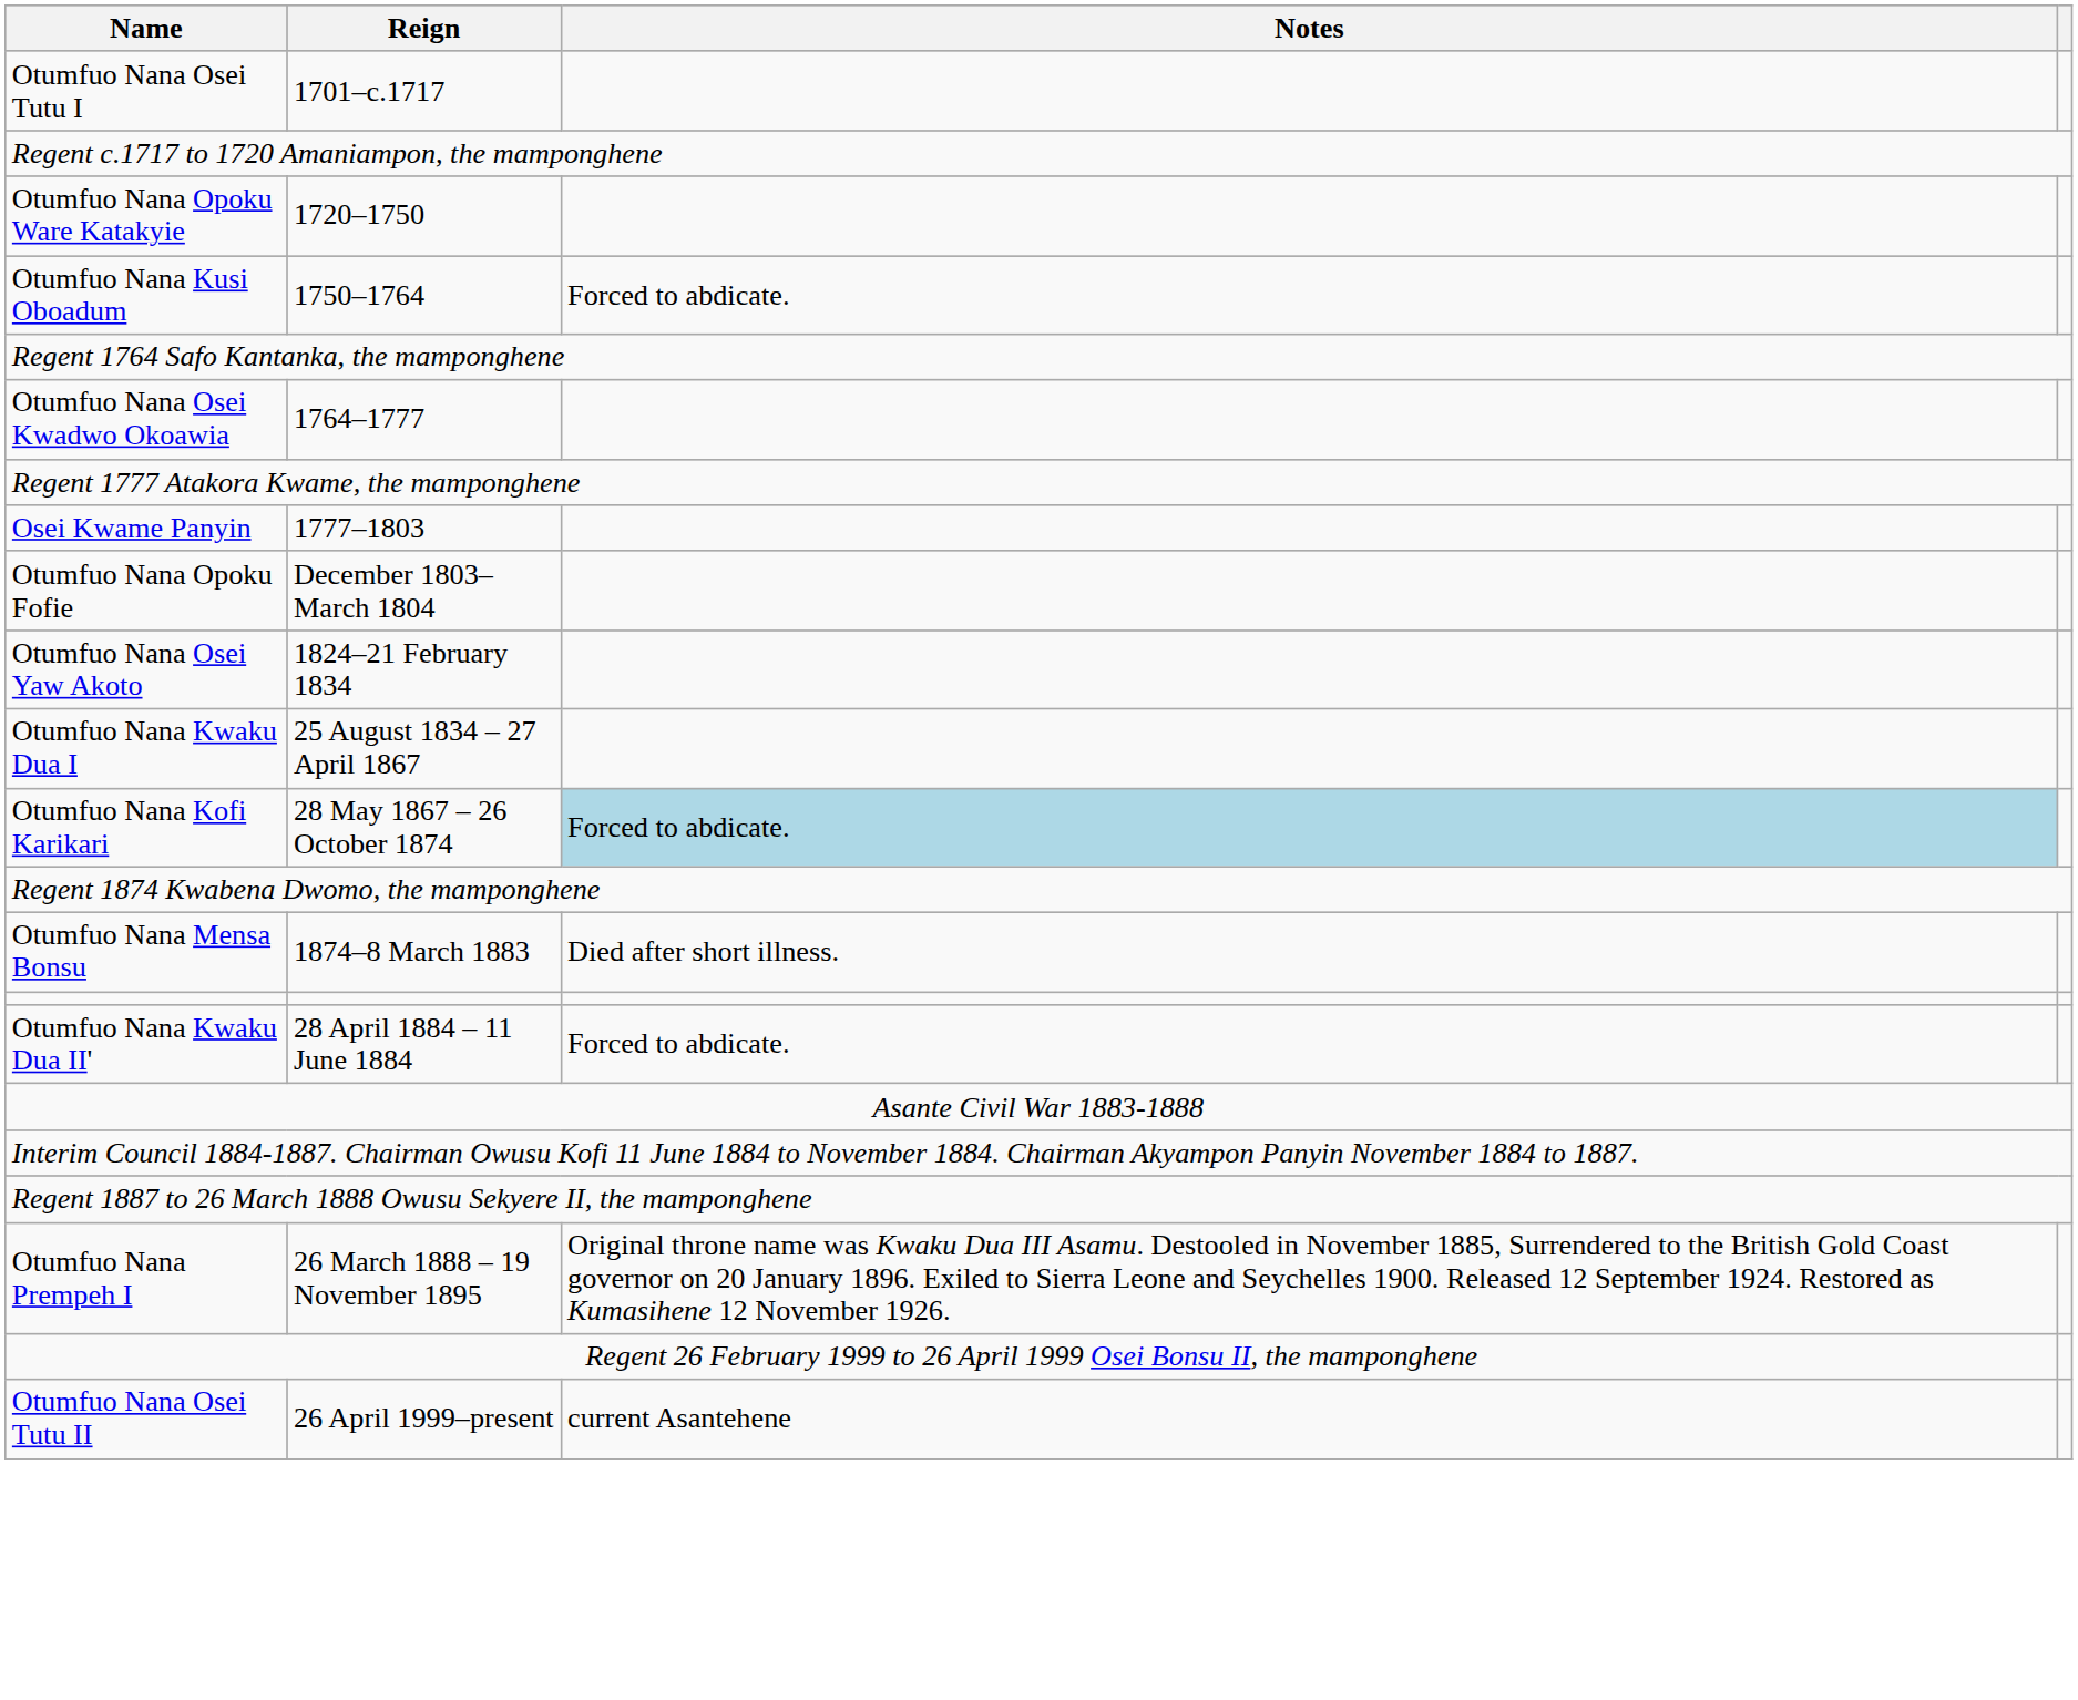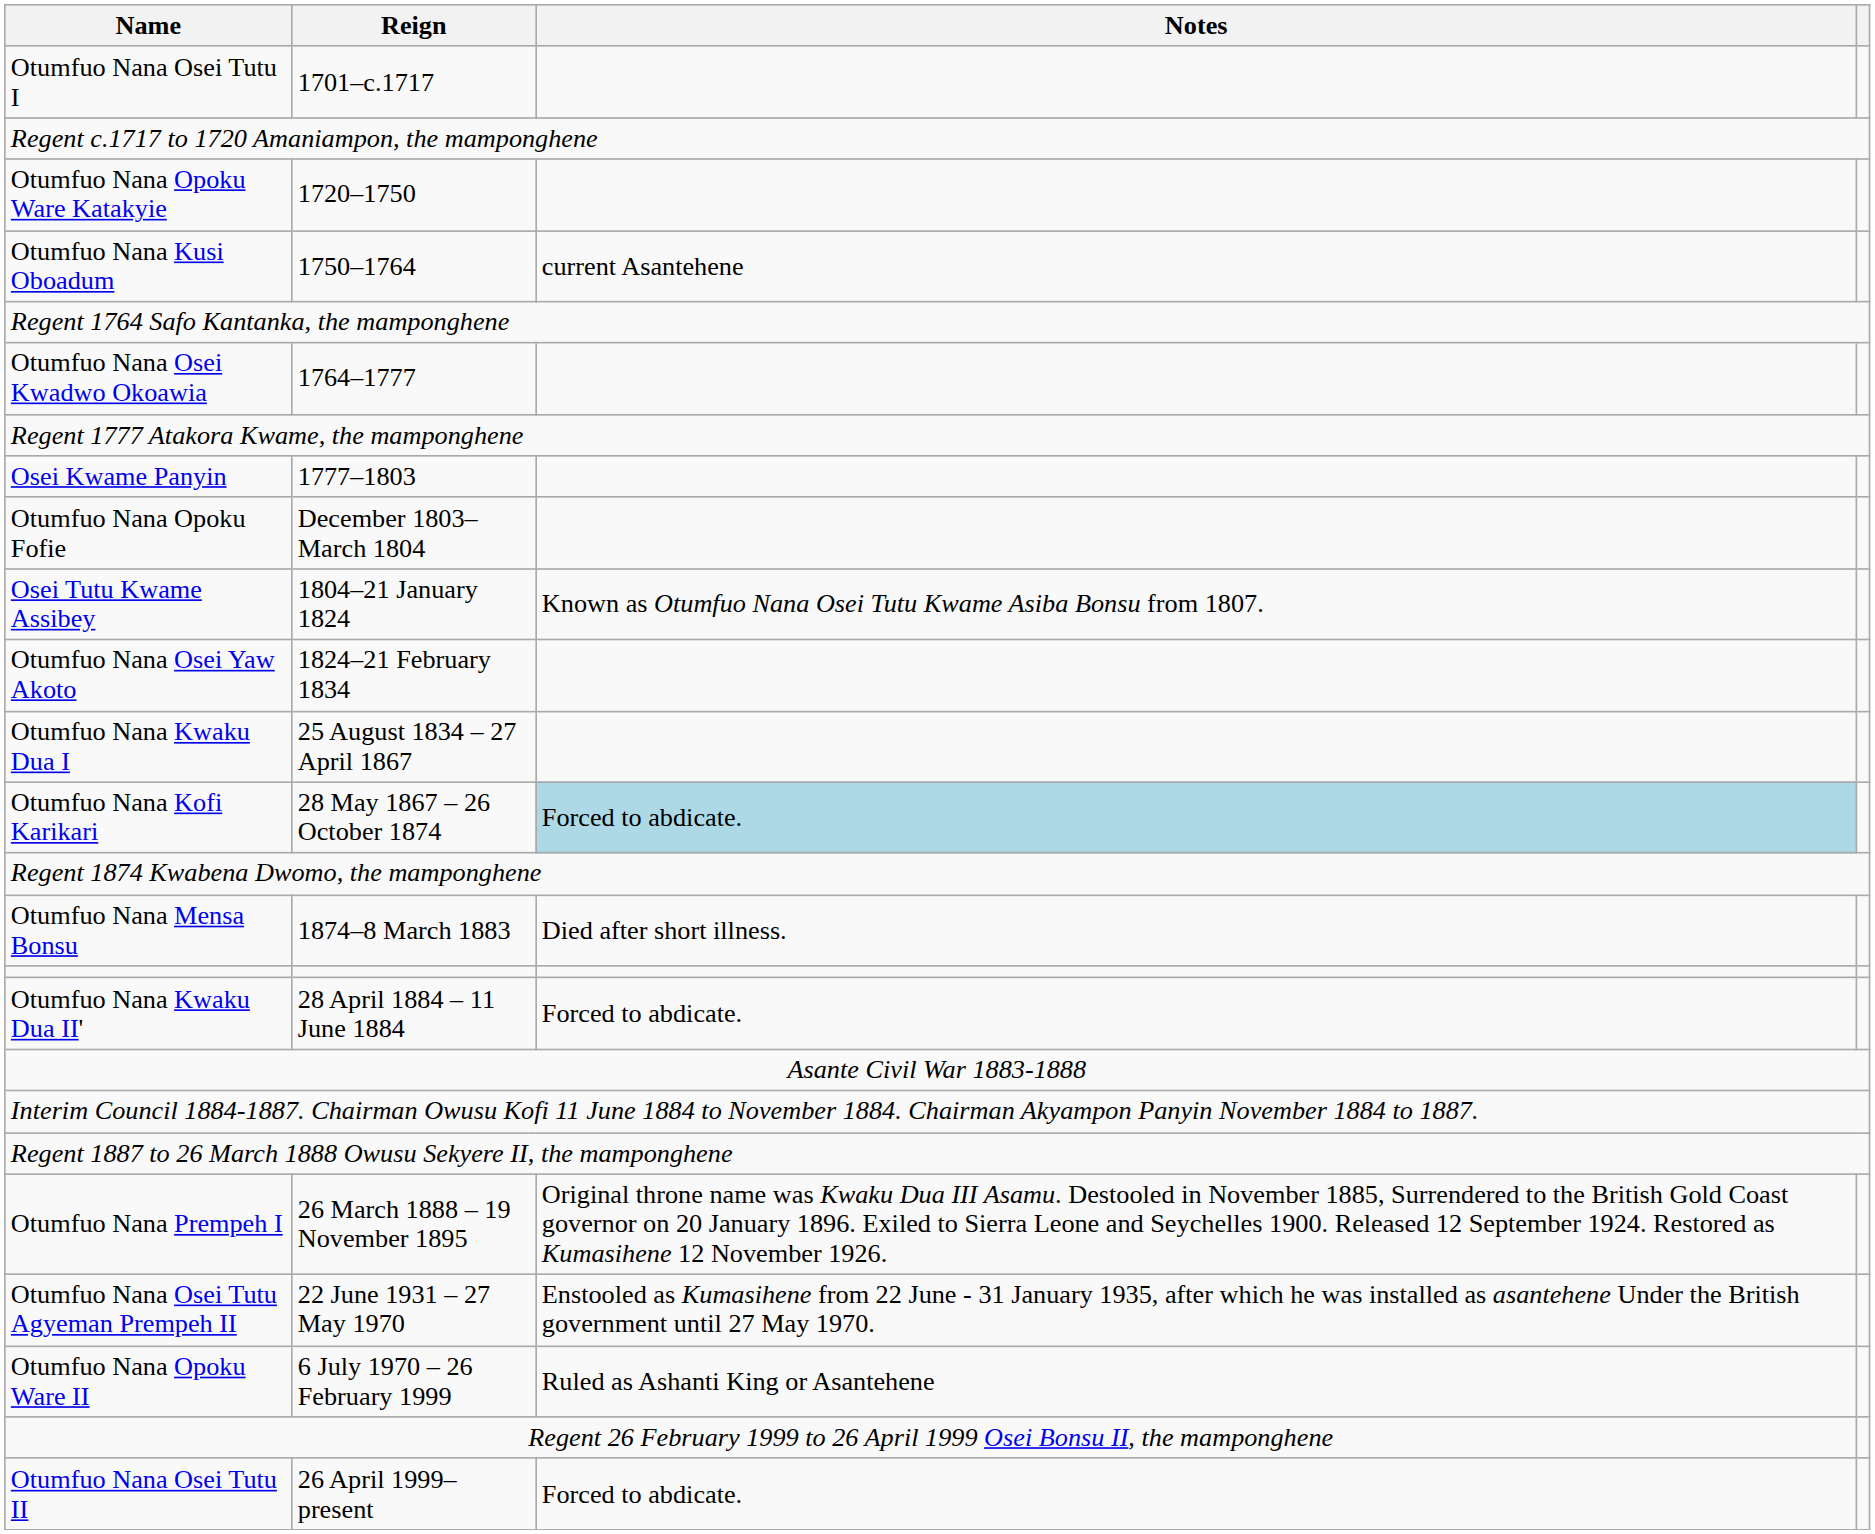Otumfuo Nana Kusi Oboadum | Notes: Forced to abdicate. -> current Asantehene
+ row: Osei Tutu Kwame Assibey | 1804–21 January 1824 | Known as Otumfuo Nana Osei Tutu Kwame Asiba Bonsu from 1807.
+ row: Otumfuo Nana Osei Tutu Agyeman Prempeh II | 22 June 1931 – 27 May 1970 | Enstooled as Kumasihene from 22 June - 31 January 1935, after which he was installed as asantehene Under the British government until 27 May 1970.
+ row: Otumfuo Nana Opoku Ware II | 6 July 1970 – 26 February 1999 | Ruled as Ashanti King or Asantehene
Otumfuo Nana Osei Tutu II | Notes: current Asantehene -> Forced to abdicate.
